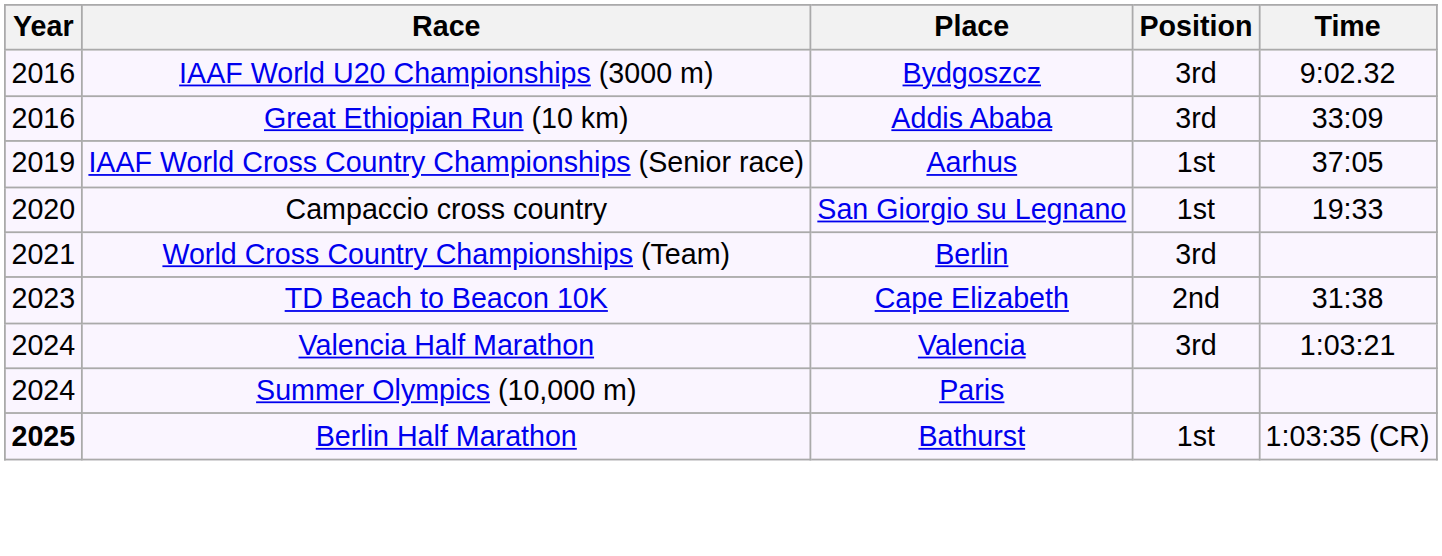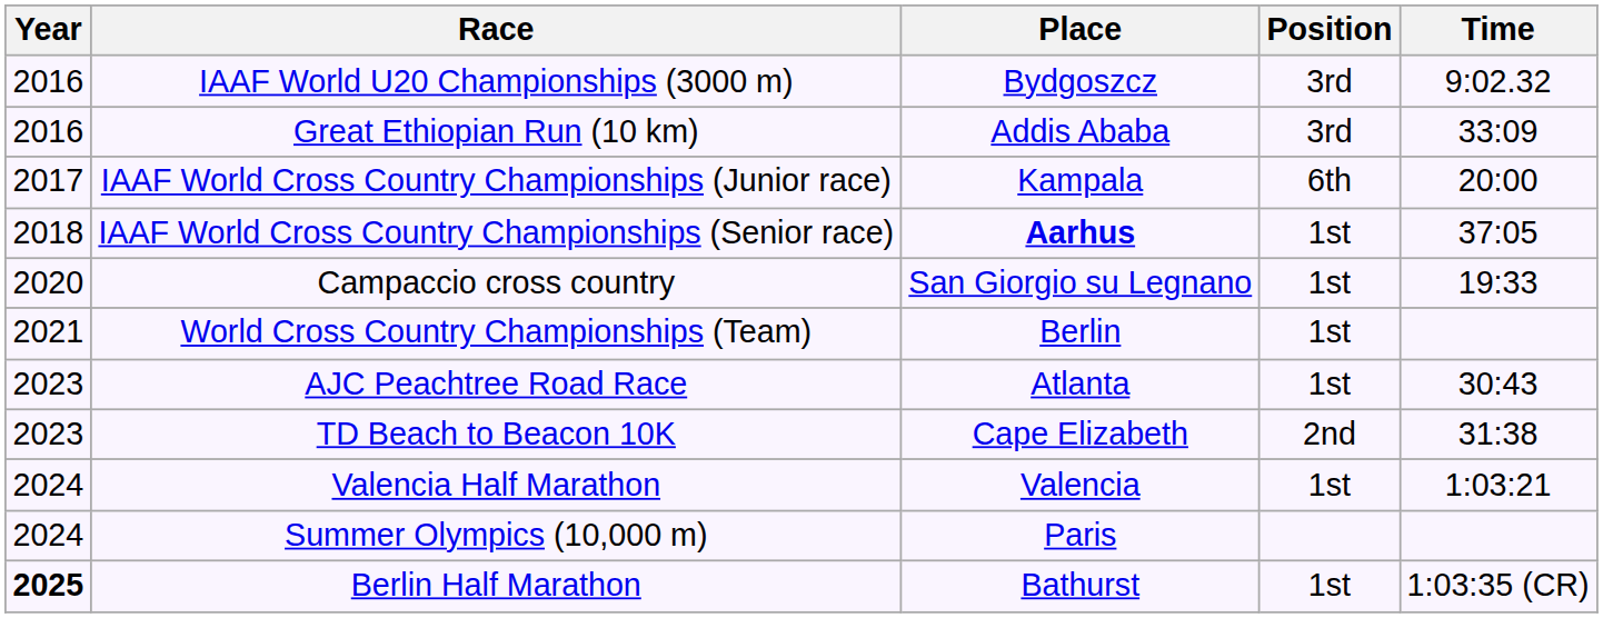+ row: 2017 | IAAF World Cross Country Championships (Junior race) | Kampala | 6th | 20:00
IAAF World Cross Country Championships (Senior race) | Year: 2019 -> 2018
IAAF World Cross Country Championships (Senior race) | Place: normal -> bold
World Cross Country Championships (Team) | Position: 3rd -> 1st
+ row: 2023 | AJC Peachtree Road Race | Atlanta | 1st | 30:43
Valencia Half Marathon | Position: 3rd -> 1st
